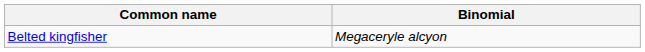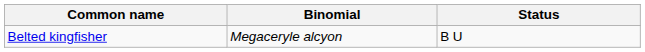+ column: Status | B U
